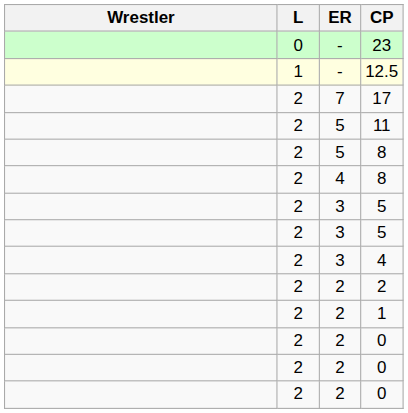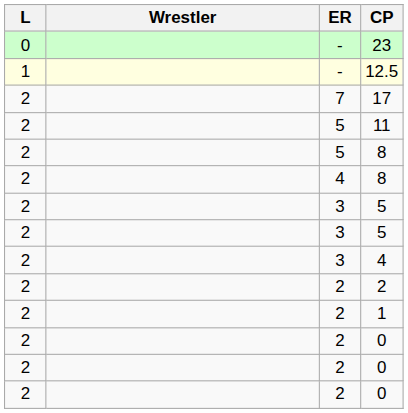columns swapped: Wrestler <-> L
